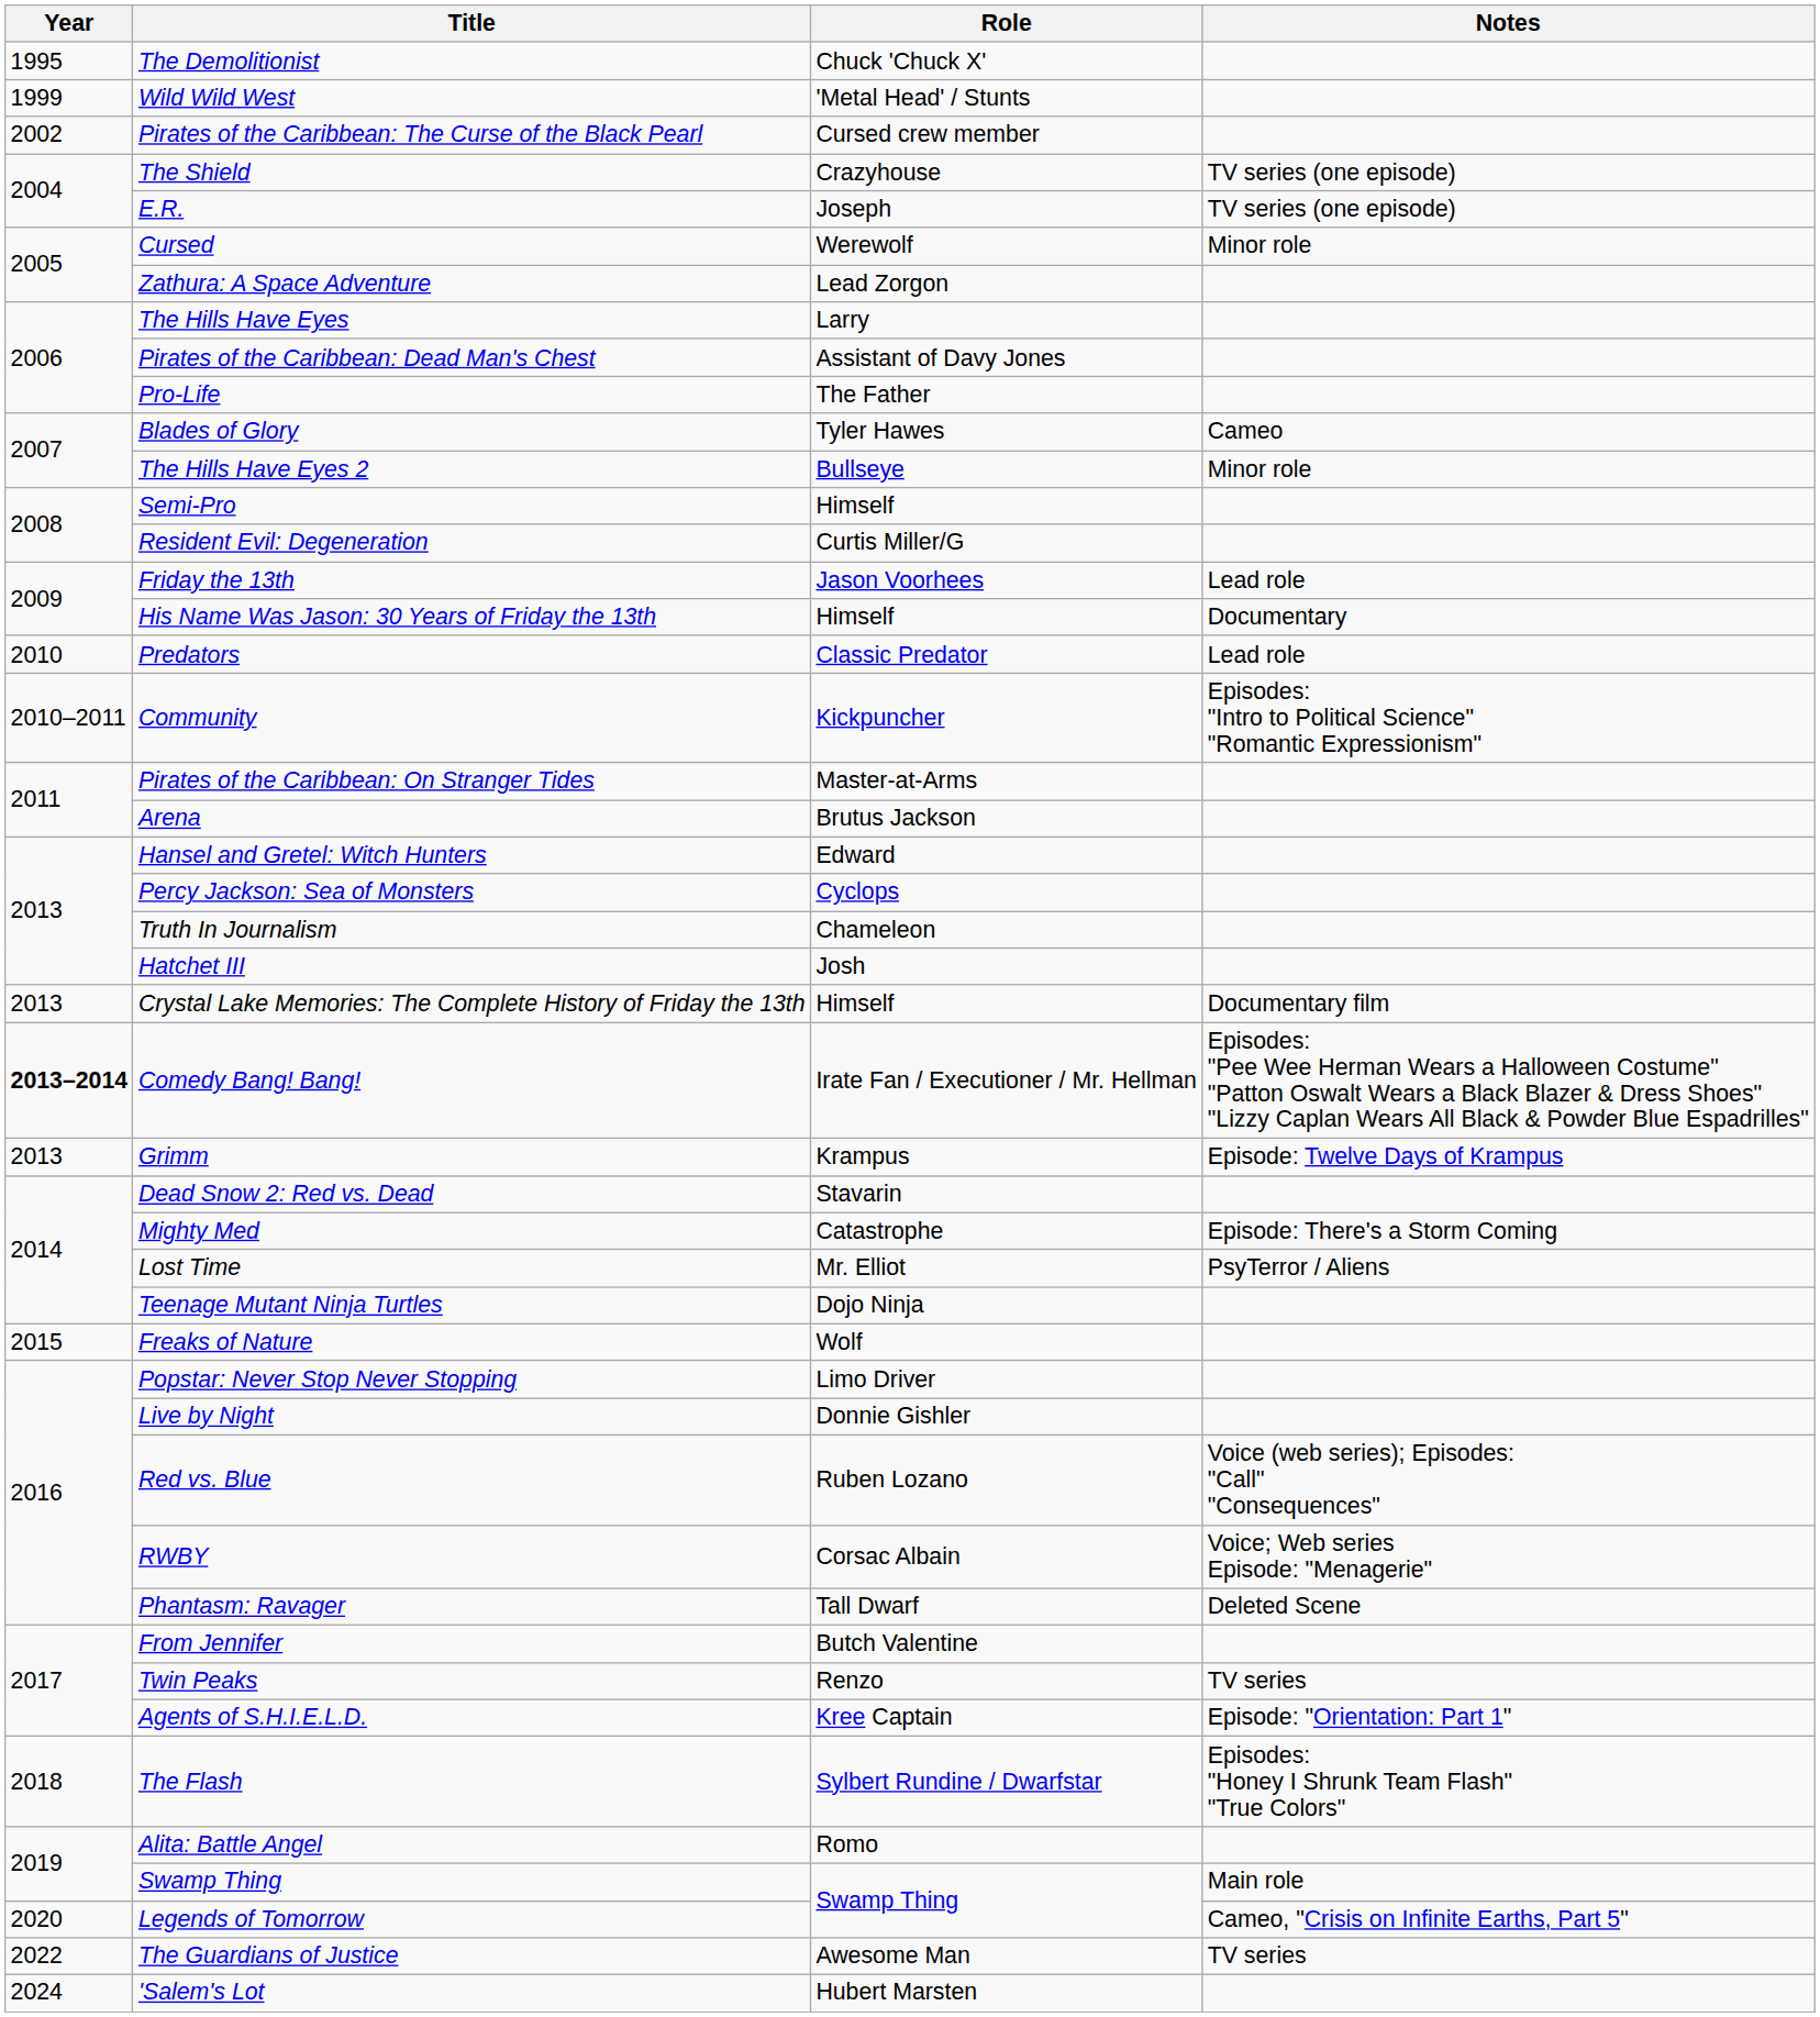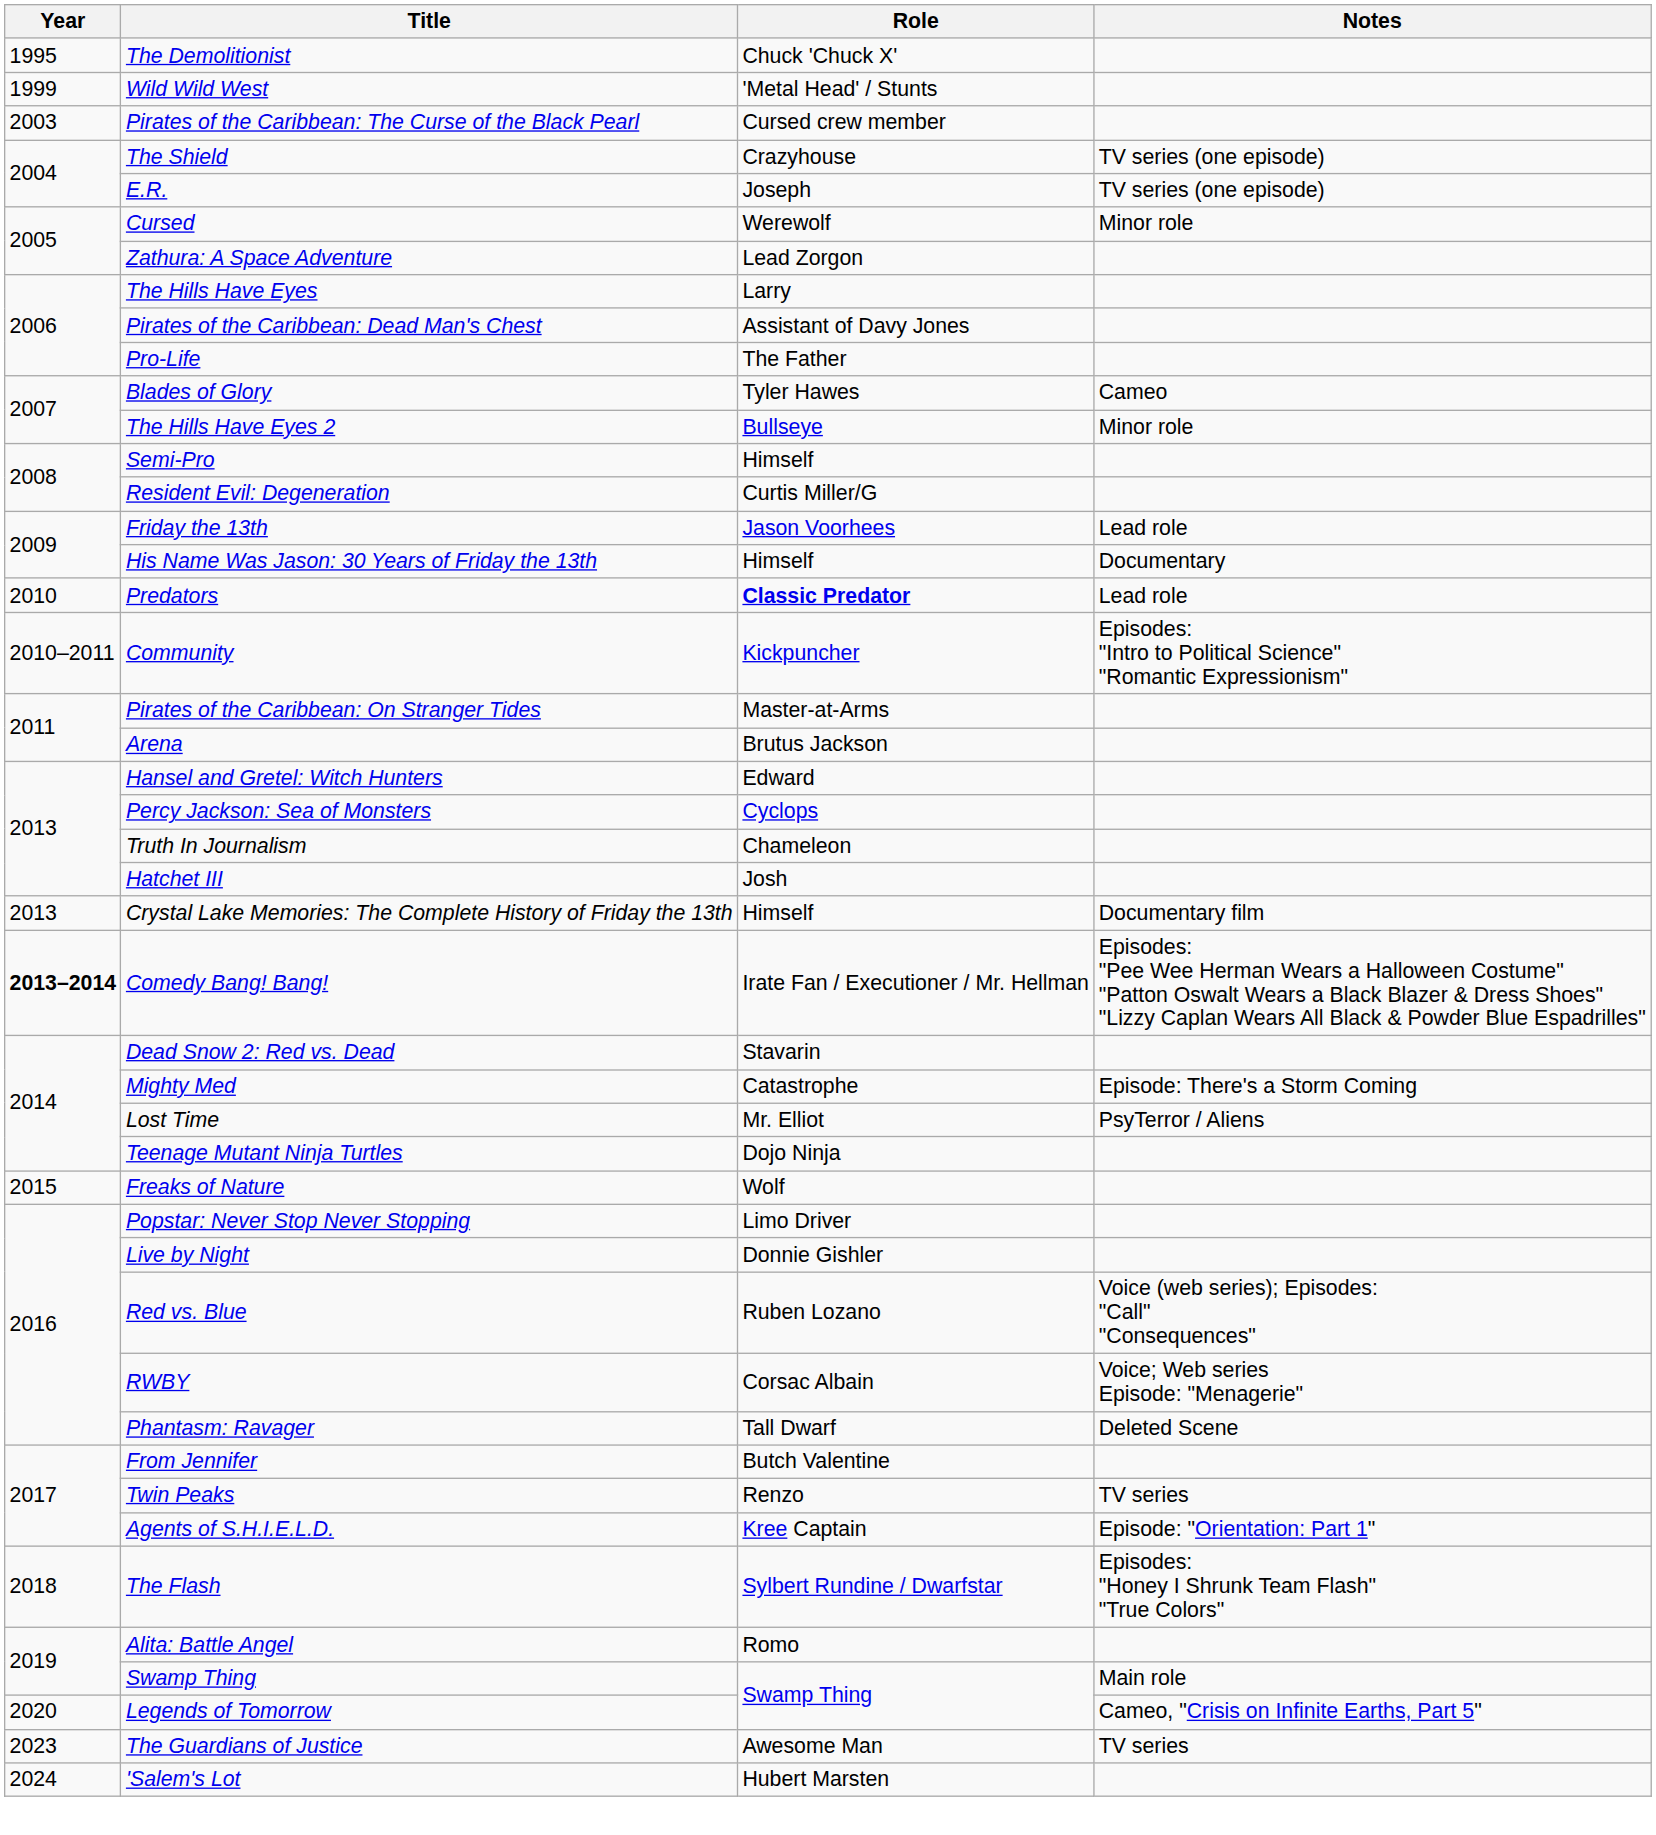Pirates of the Caribbean: The Curse of the Black Pearl | Year: 2002 -> 2003
Predators | Role: normal -> bold
- row: 2013 | Grimm | Krampus | Episode: Twelve Days of Krampus
The Guardians of Justice | Year: 2022 -> 2023
